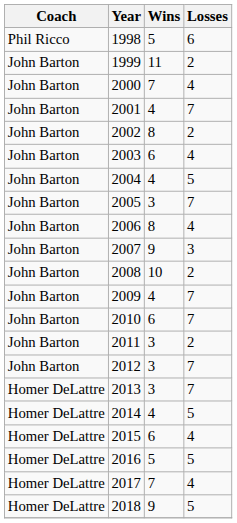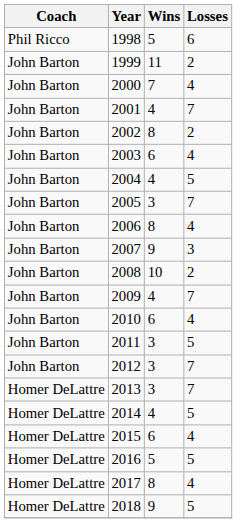2010 | Losses: 7 -> 4
2011 | Losses: 2 -> 5
2017 | Wins: 7 -> 8
